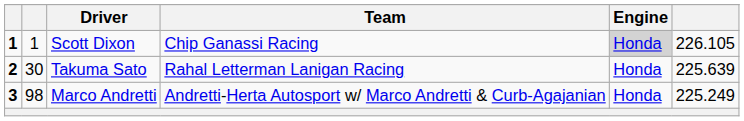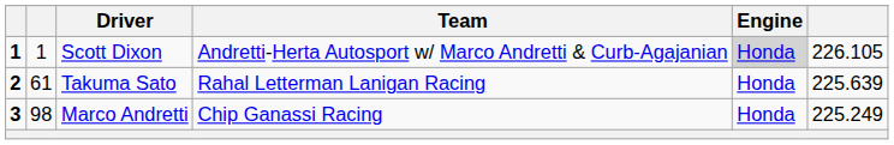Scott Dixon | Team: Chip Ganassi Racing -> Andretti-Herta Autosport w/ Marco Andretti & Curb-Agajanian
Takuma Sato | column 2: 30 -> 61
Marco Andretti | Team: Andretti-Herta Autosport w/ Marco Andretti & Curb-Agajanian -> Chip Ganassi Racing
